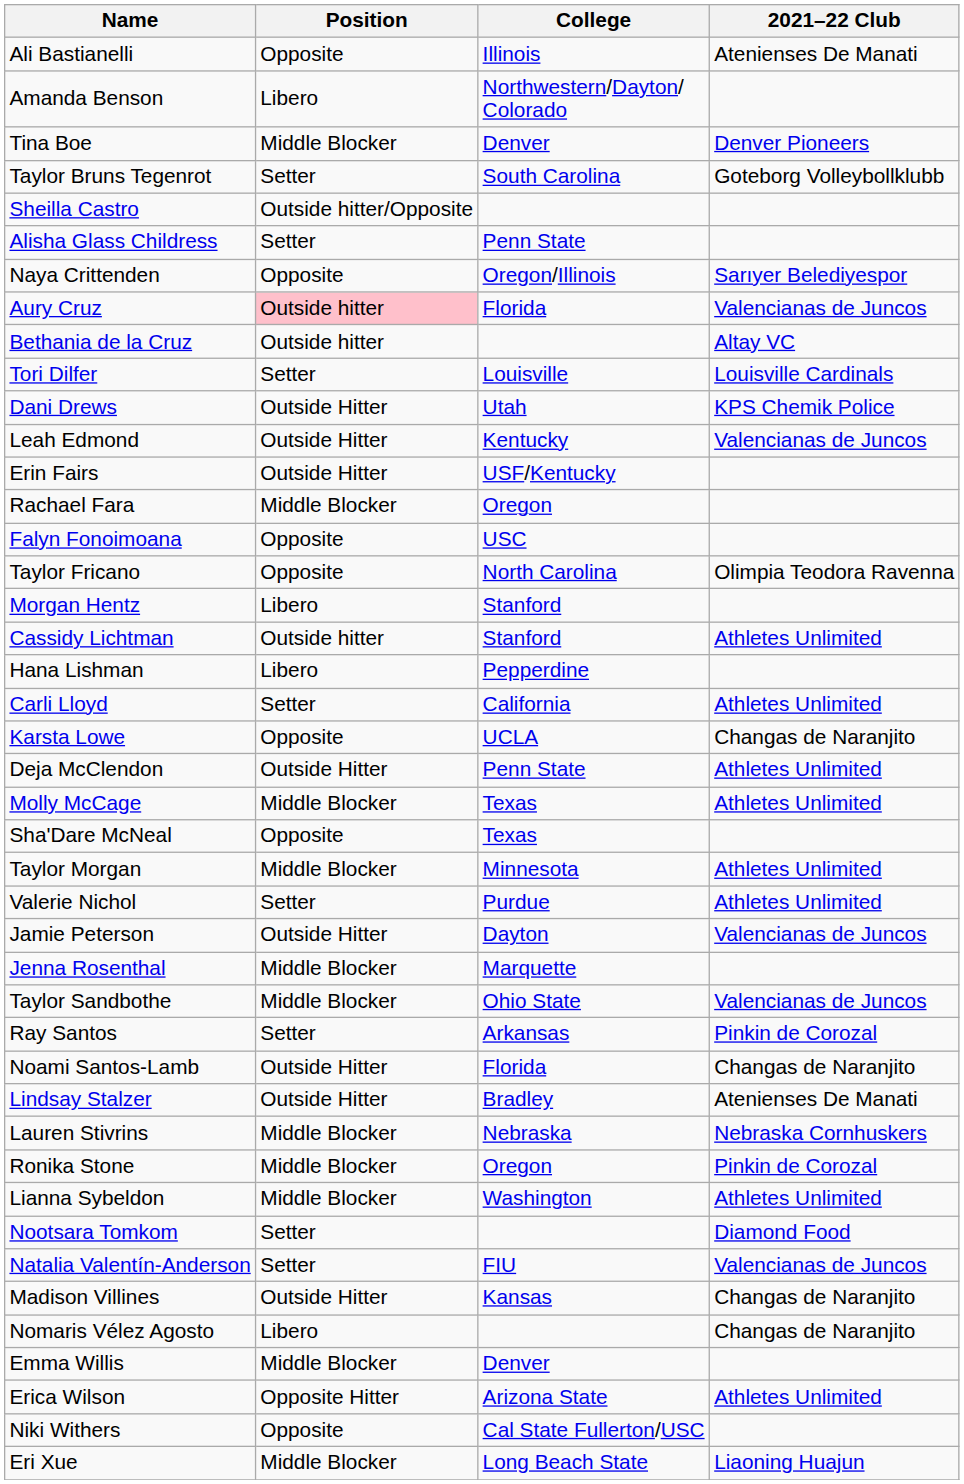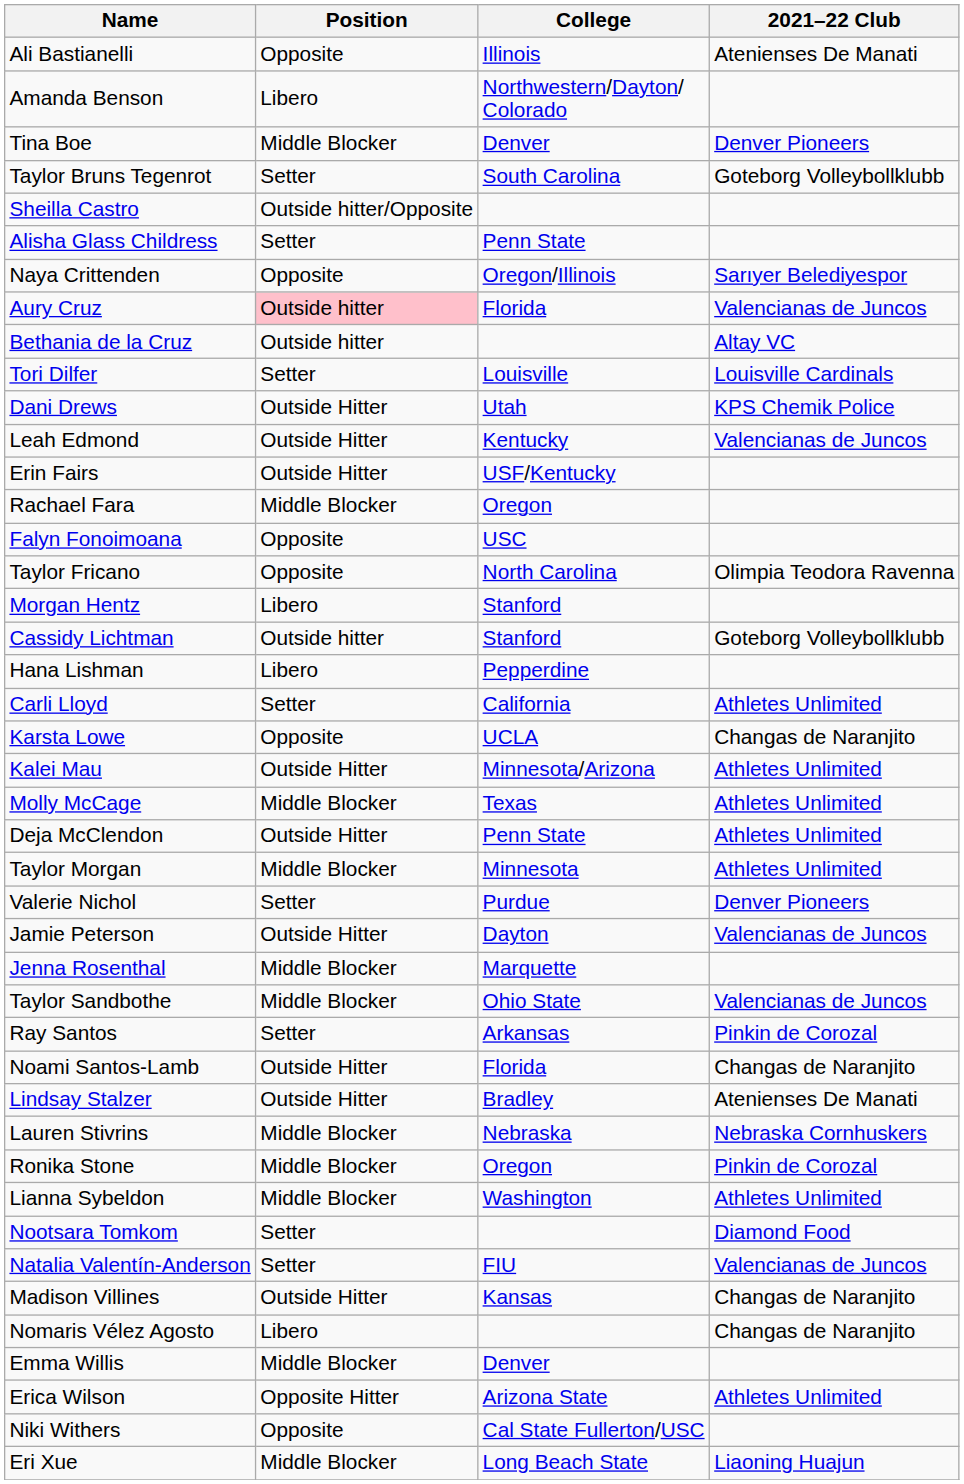Cassidy Lichtman | 2021–22 Club: Athletes Unlimited -> Goteborg Volleybollklubb
+ row: Kalei Mau | Outside Hitter | Minnesota/Arizona | Athletes Unlimited
rows swapped: Molly McCage <-> Deja McClendon
- row: Sha'Dare McNeal | Opposite | Texas
Valerie Nichol | 2021–22 Club: Athletes Unlimited -> Denver Pioneers
